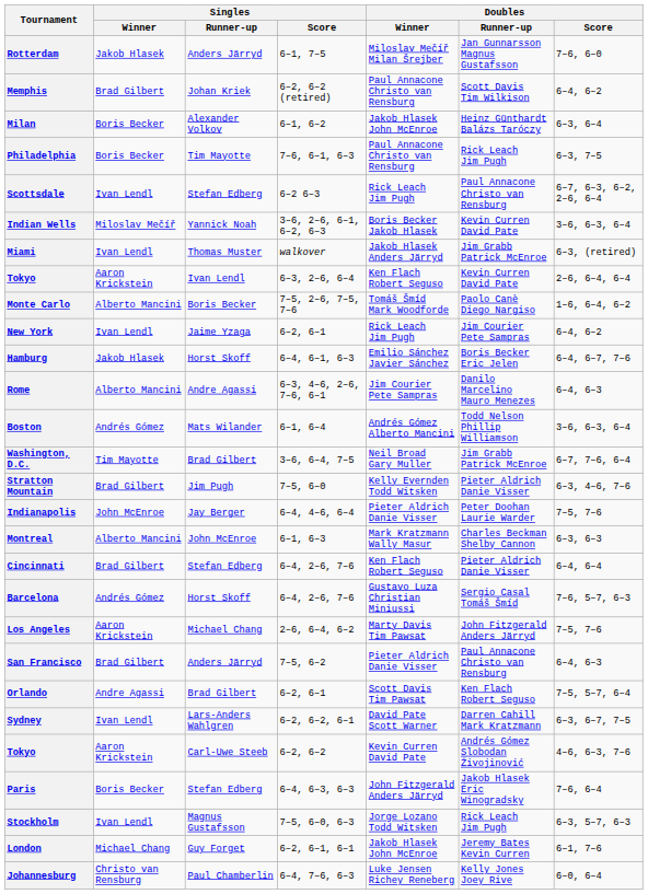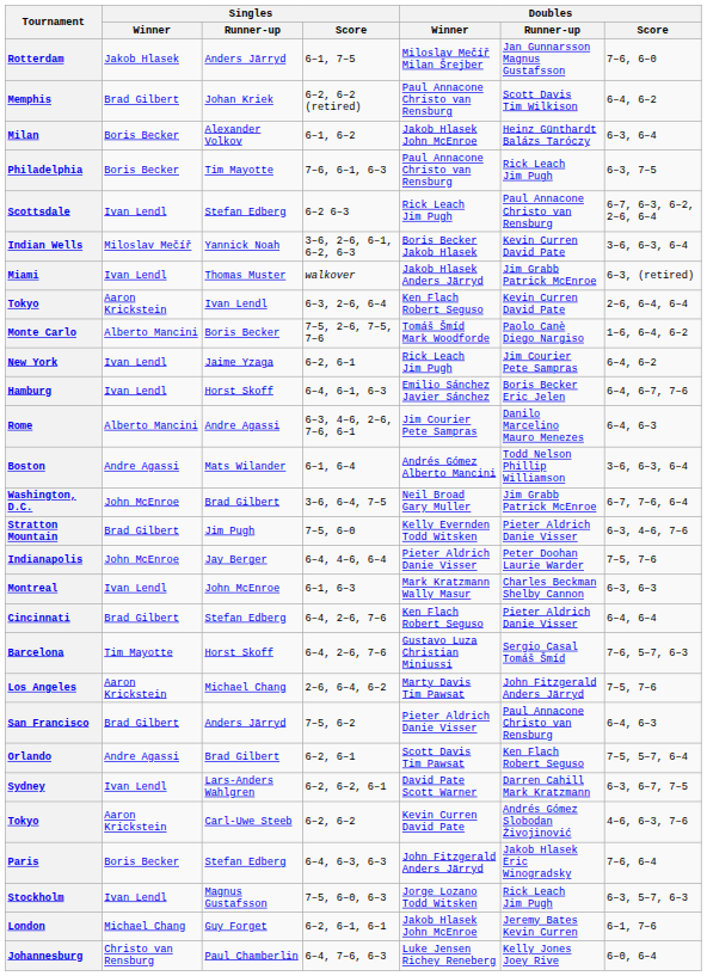Hamburg | Singles / Winner: Jakob Hlasek -> Ivan Lendl
Boston | Singles / Winner: Andrés Gómez -> Andre Agassi
Washington, D.C. | Singles / Winner: Tim Mayotte -> John McEnroe
Montreal | Singles / Winner: Alberto Mancini -> Ivan Lendl
Barcelona | Singles / Winner: Andrés Gómez -> Tim Mayotte
